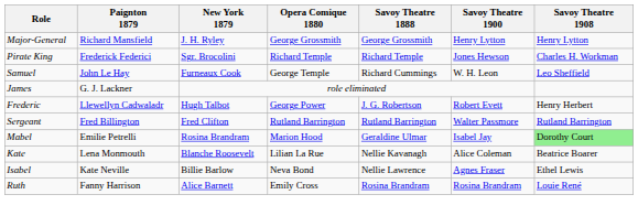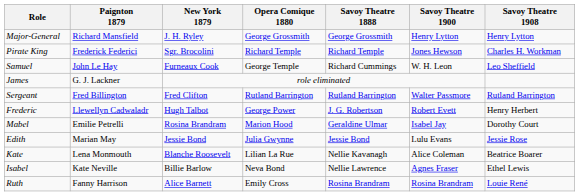rows swapped: Frederic <-> Sergeant
Mabel | Savoy Theatre 1908: lightgreen background -> no background
+ row: Edith | Marian May | Jessie Bond | Julia Gwynne | Jessie Bond | Lulu Evans | Jessie Rose
